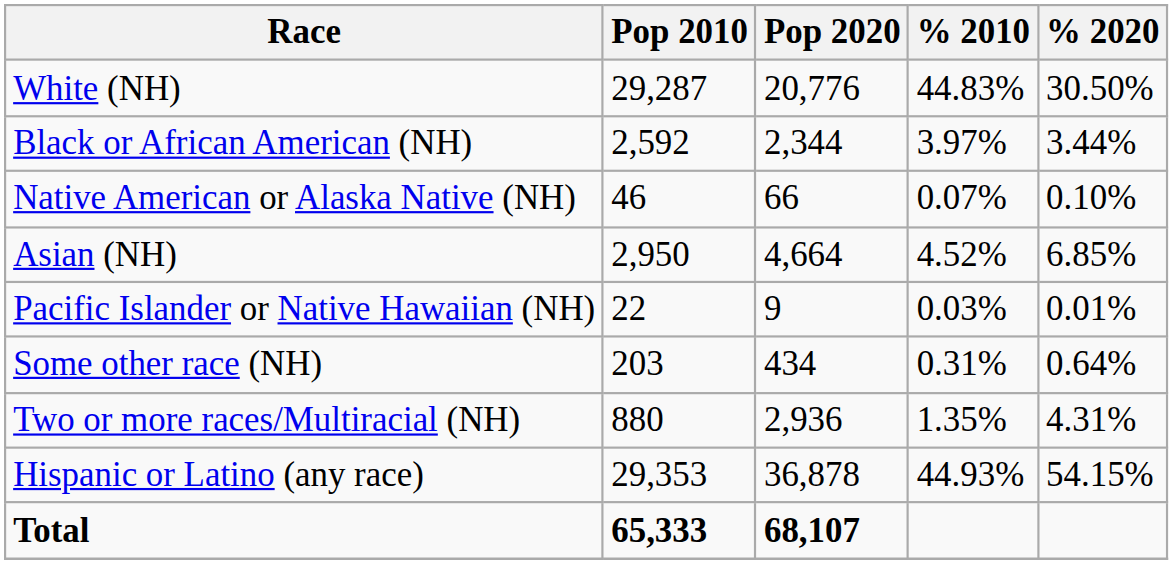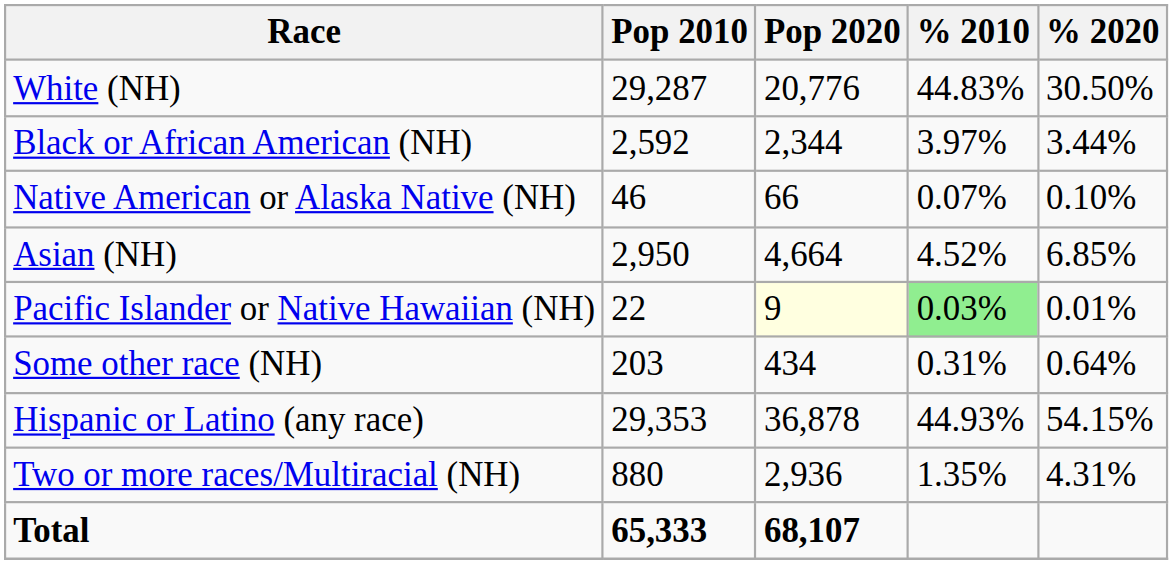Pacific Islander or Native Hawaiian (NH) | Pop 2020: no background -> lightyellow background
Pacific Islander or Native Hawaiian (NH) | % 2010: no background -> lightgreen background
rows swapped: Two or more races/Multiracial (NH) <-> Hispanic or Latino (any race)
